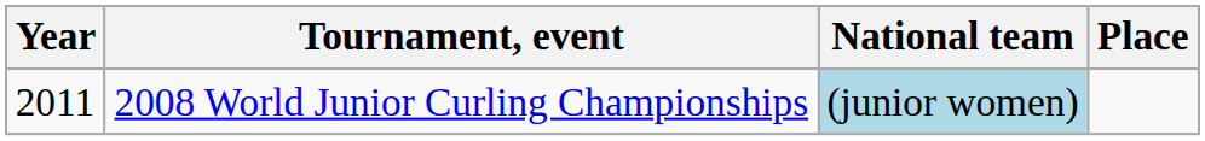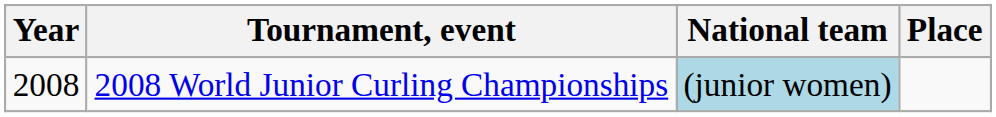2008 World Junior Curling Championships | Year: 2011 -> 2008
